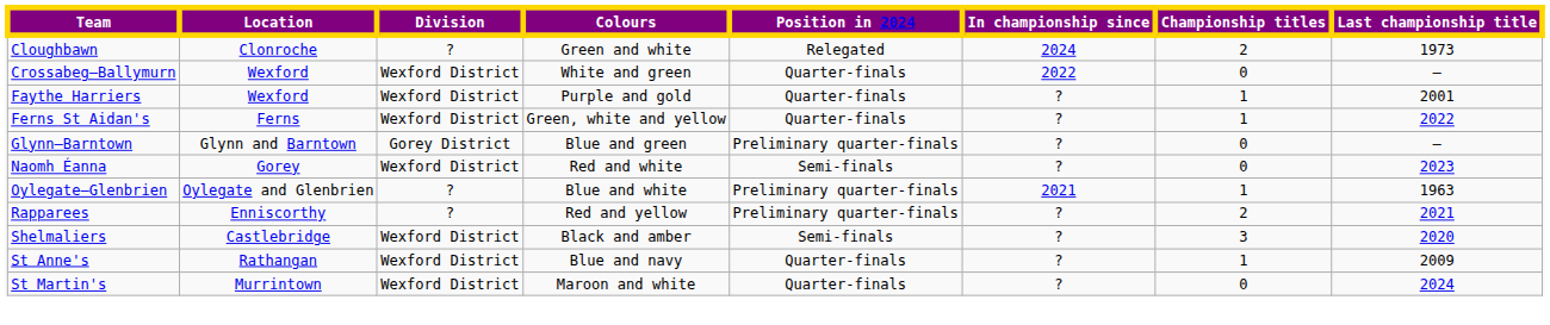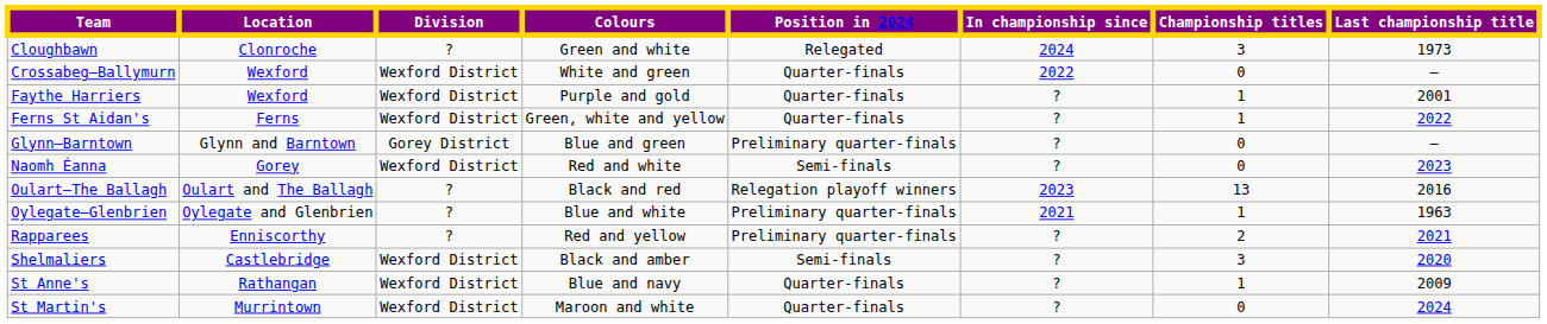Cloughbawn | Championship titles: 2 -> 3
+ row: Oulart–The Ballagh | Oulart and The Ballagh | ? | Black and red | Relegation playoff winners | 2023 | 13 | 2016
